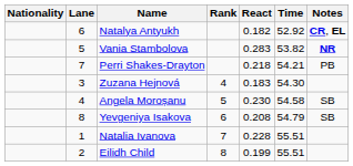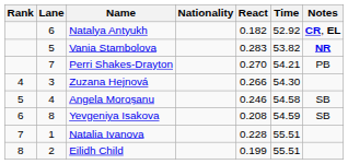columns swapped: Rank <-> Nationality
Perri Shakes-Drayton | React: 0.218 -> 0.270
Zuzana Hejnová | React: 0.183 -> 0.266
Angela Moroșanu | React: 0.230 -> 0.246
Yevgeniya Isakova | Time: 54.79 -> 54.59
